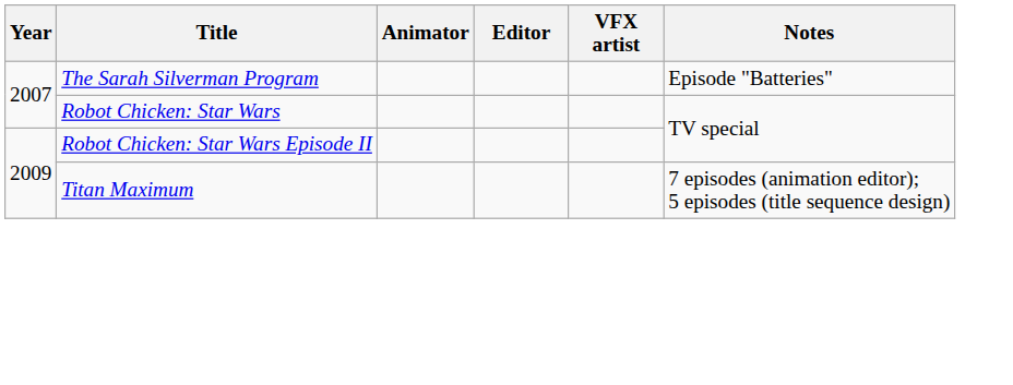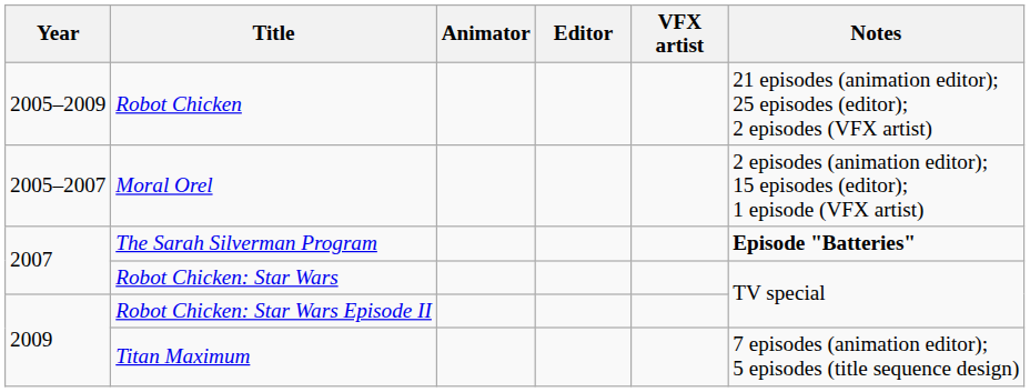+ row: 2005–2009 | Robot Chicken | 21 episodes (animation editor); 25 episodes (editor); 2 episodes (VFX artist)
+ row: 2005–2007 | Moral Orel | 2 episodes (animation editor); 15 episodes (editor); 1 episode (VFX artist)
The Sarah Silverman Program | Notes: normal -> bold
